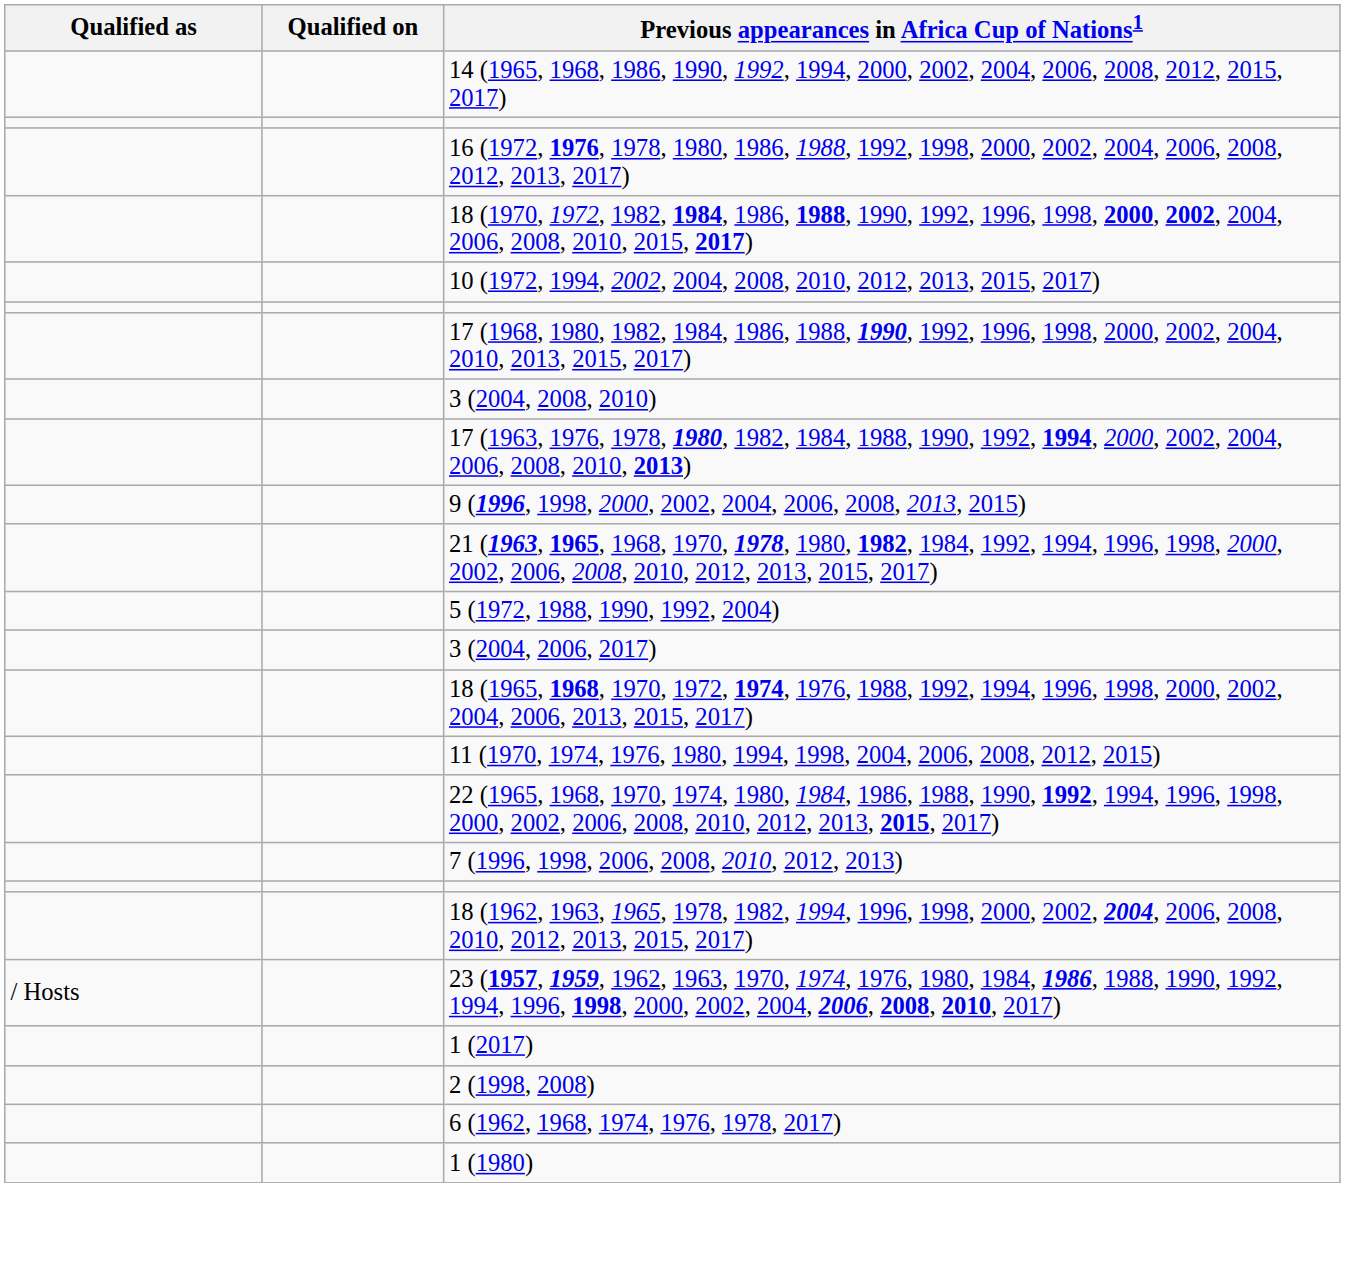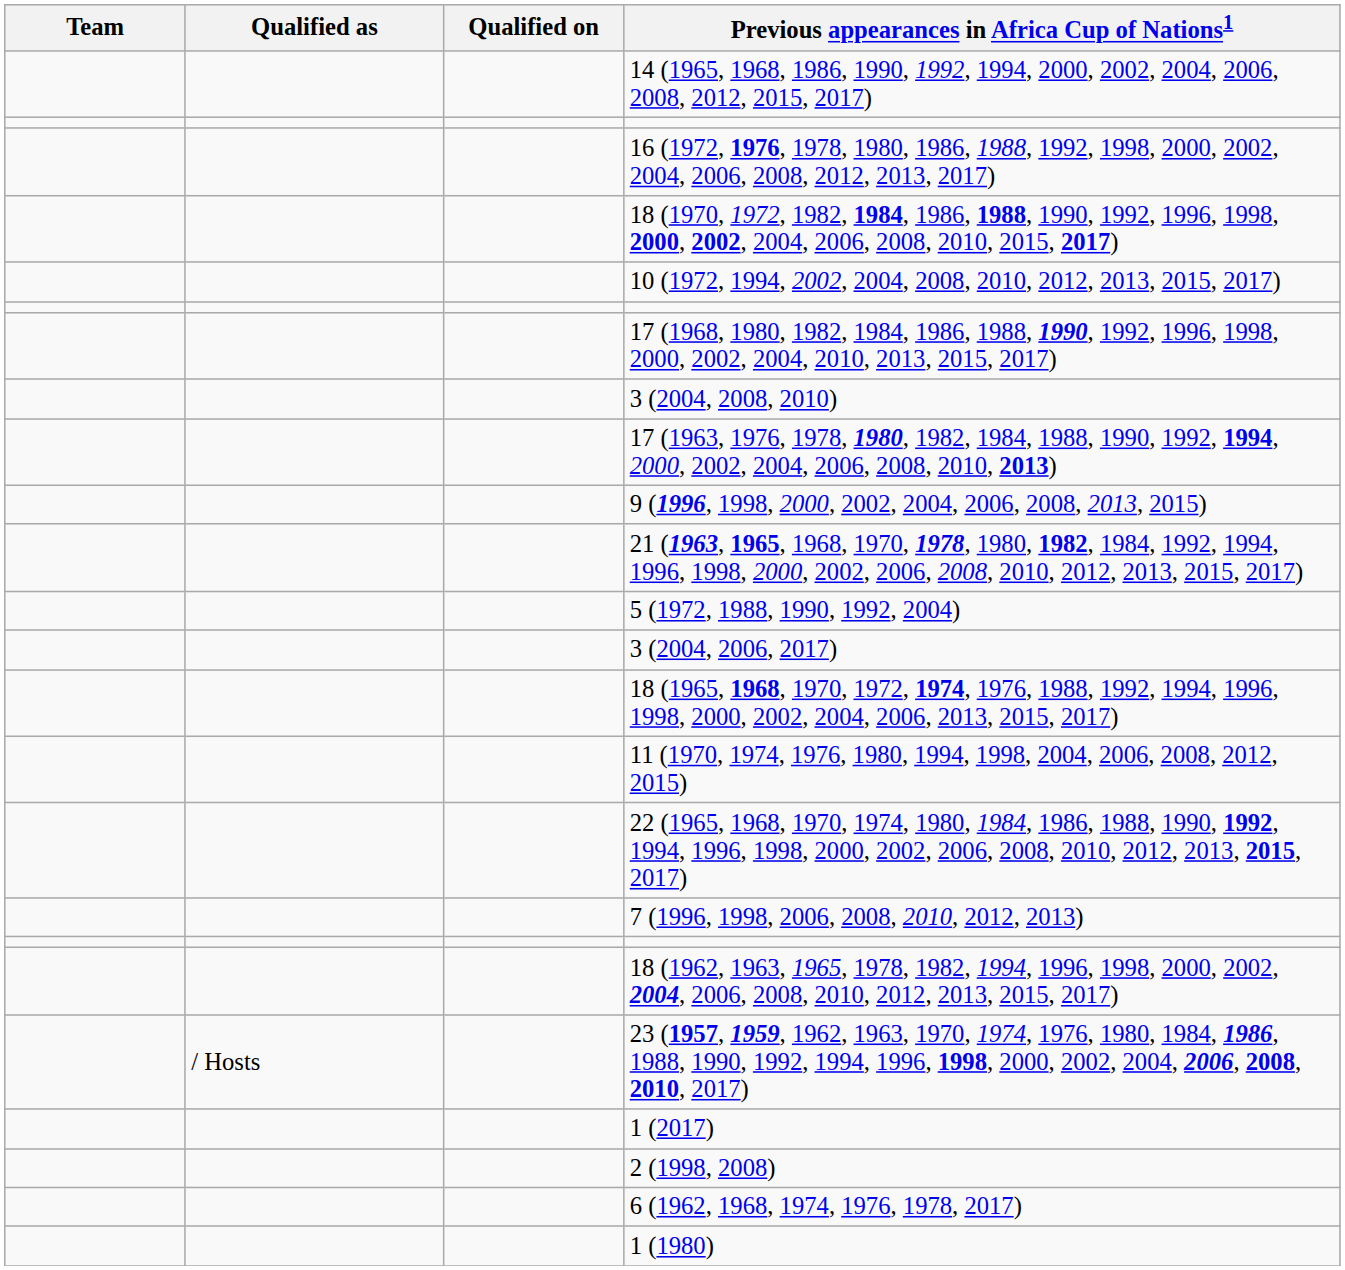+ column: Team
